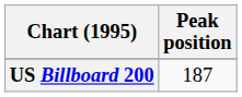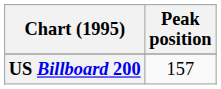US Billboard 200 | Peak position: 187 -> 157
